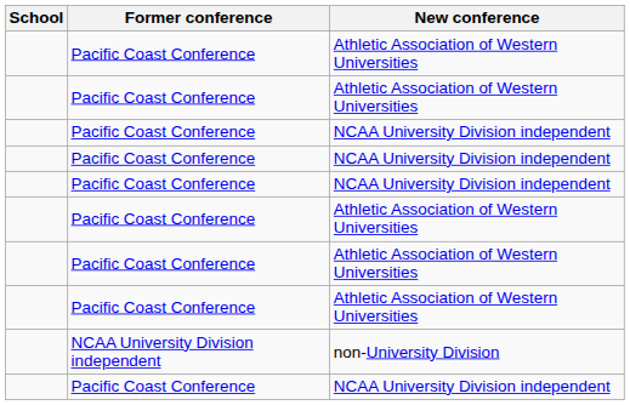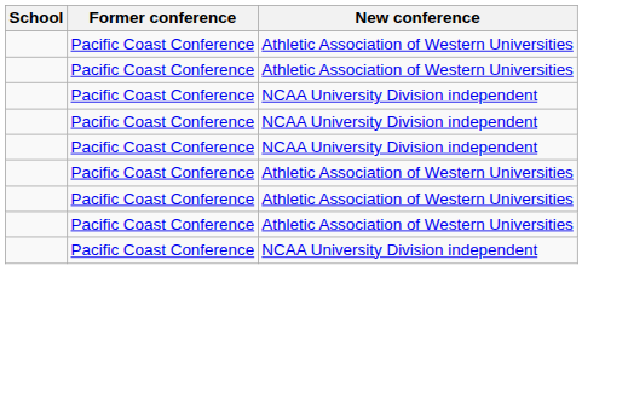- row: NCAA University Division independent | non-University Division
